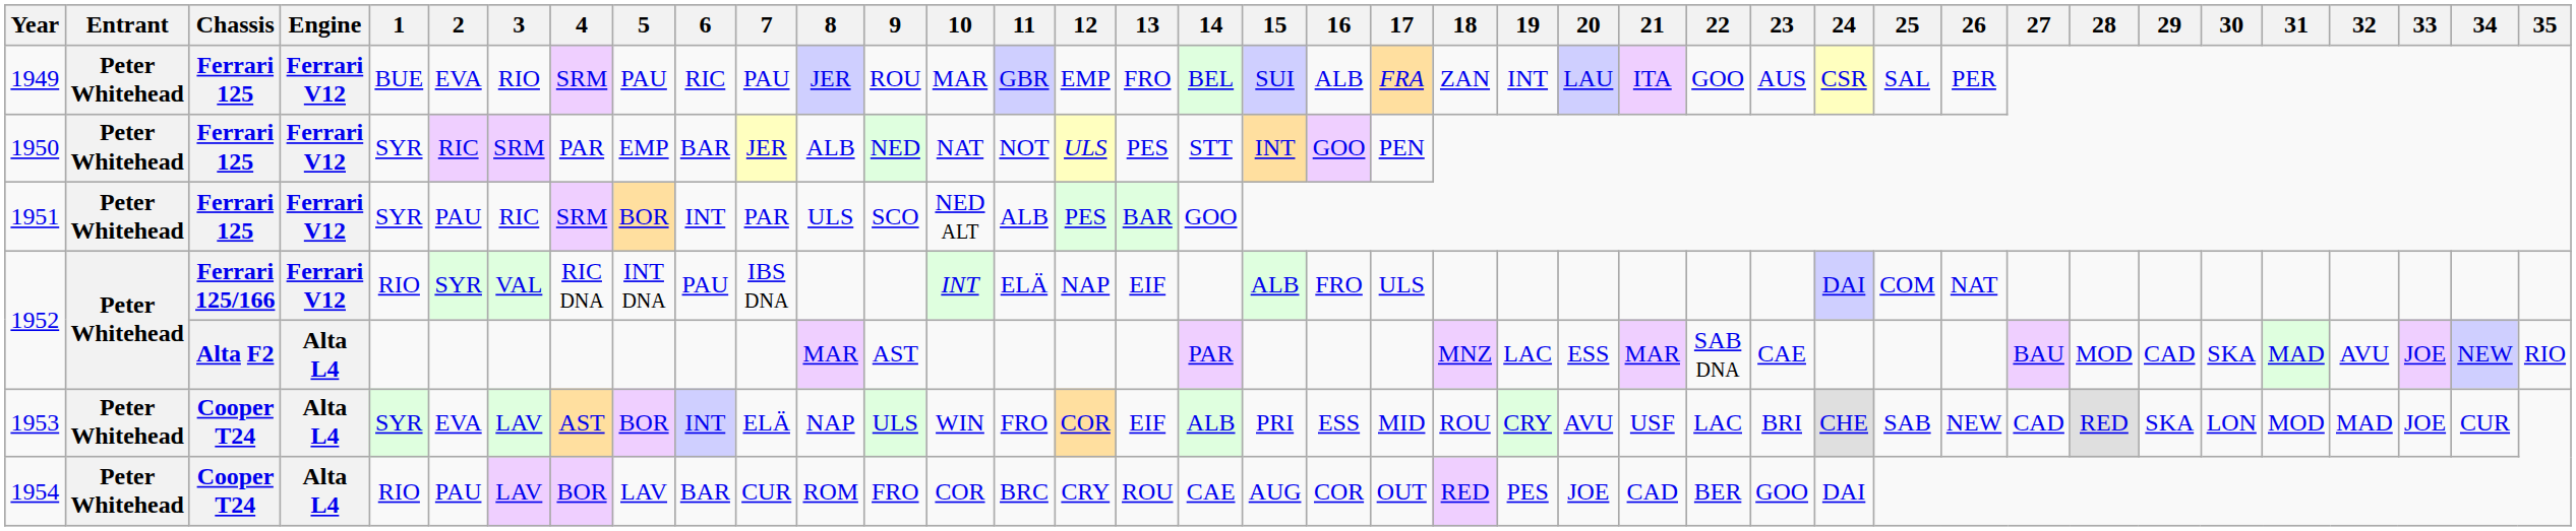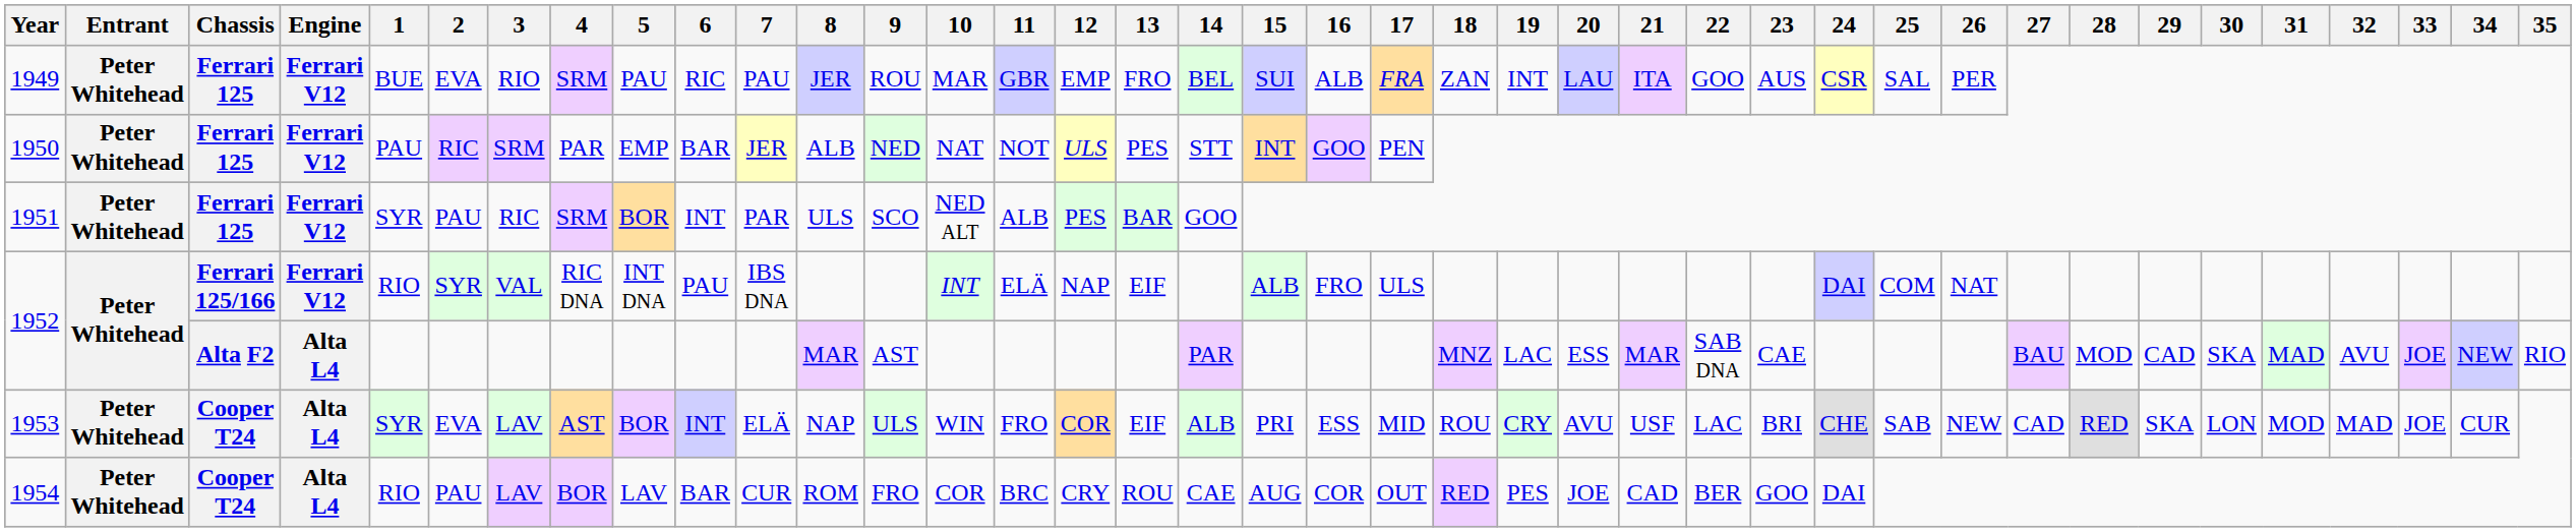1950 | 1: SYR -> PAU
